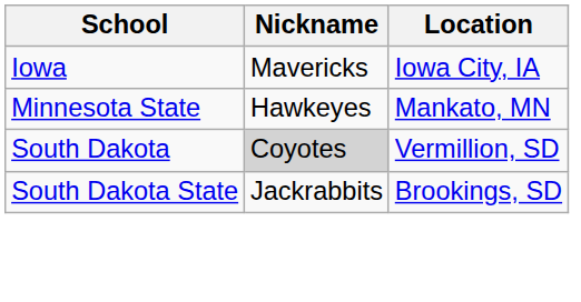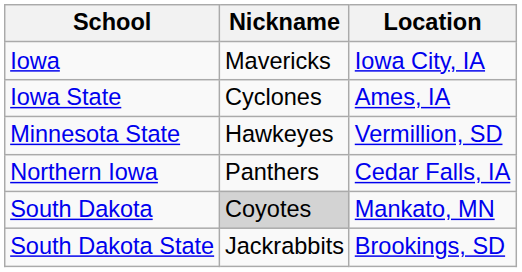+ row: Iowa State | Cyclones | Ames, IA
Minnesota State | Location: Mankato, MN -> Vermillion, SD
+ row: Northern Iowa | Panthers | Cedar Falls, IA
South Dakota | Location: Vermillion, SD -> Mankato, MN
